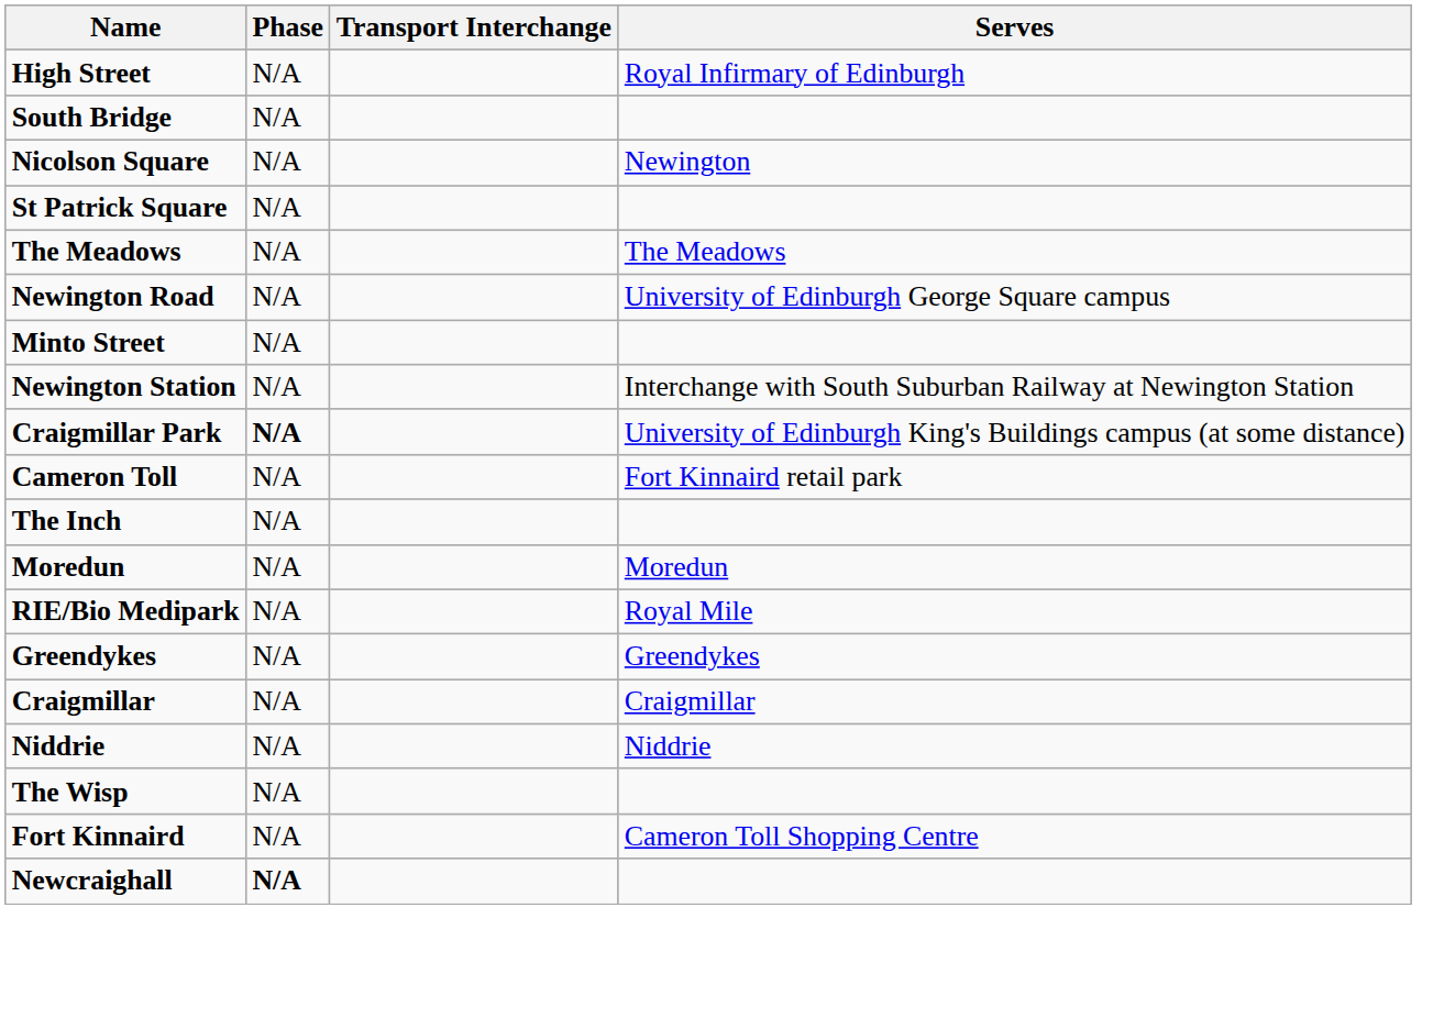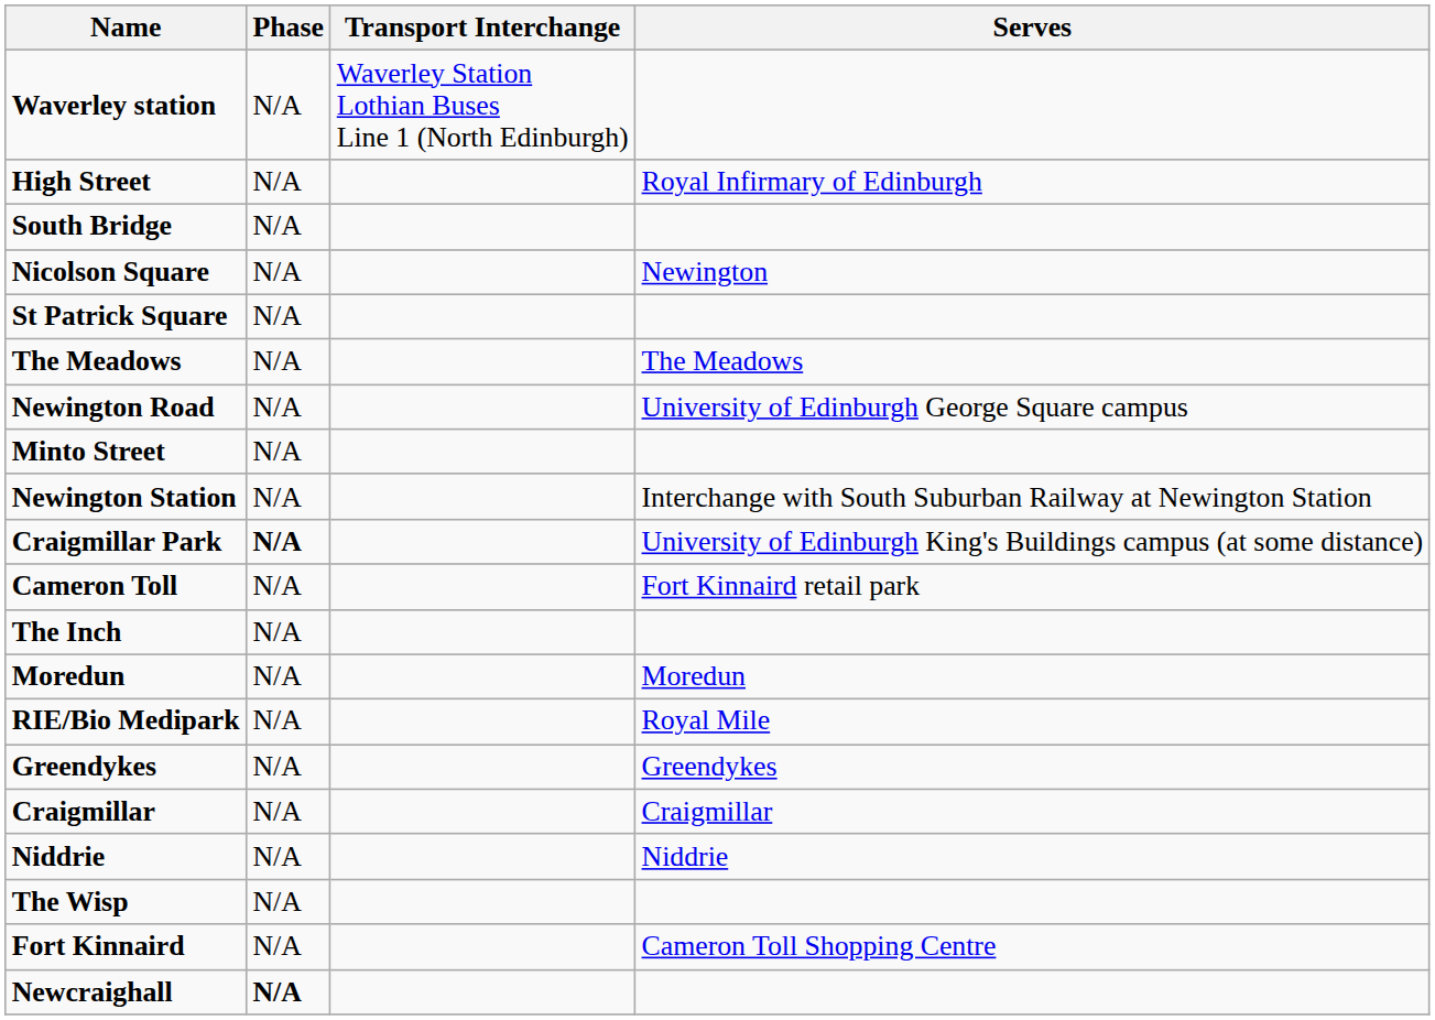+ row: Waverley station | N/A | Waverley Station Lothian Buses Line 1 (North Edinburgh)
